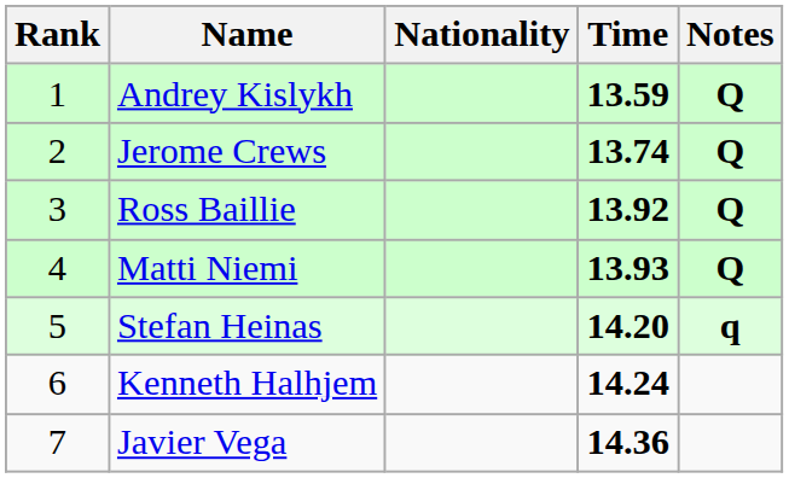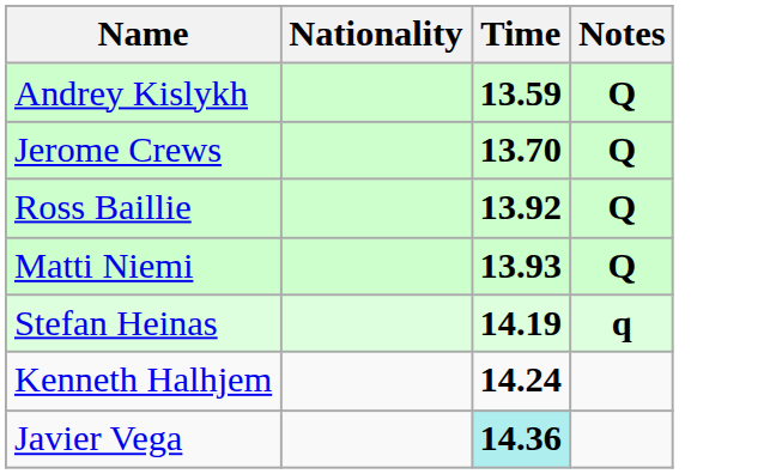- column: Rank | 1 | 2 | 3 | 4 | 5 | 6 | 7
Jerome Crews | Time: 13.74 -> 13.70
Stefan Heinas | Time: 14.20 -> 14.19
Javier Vega | Time: no background -> paleturquoise background
